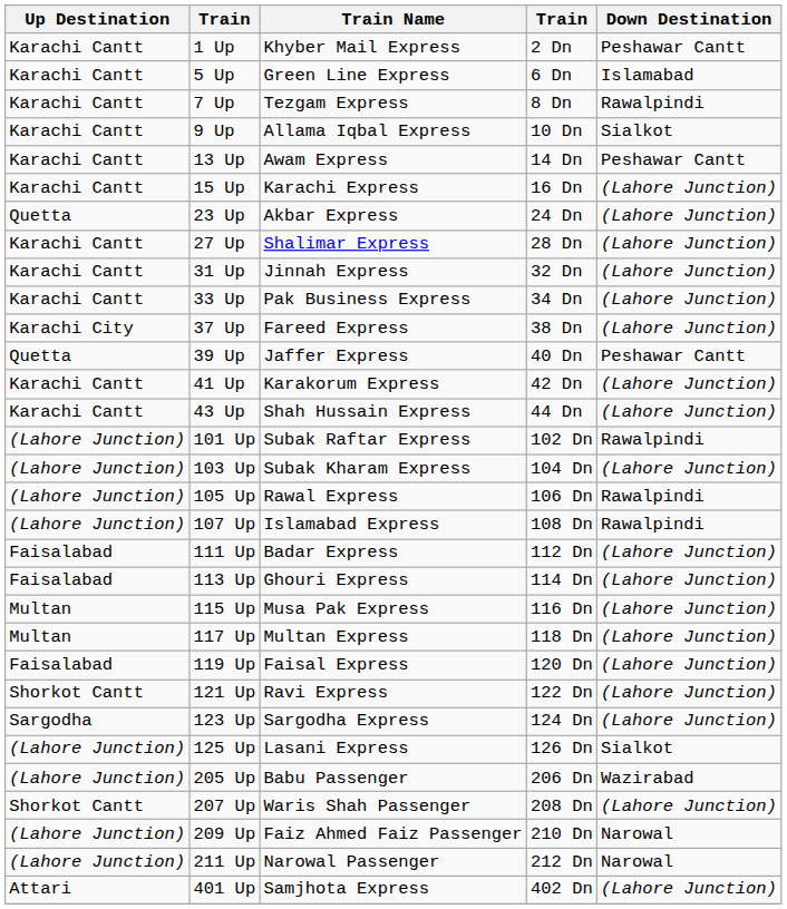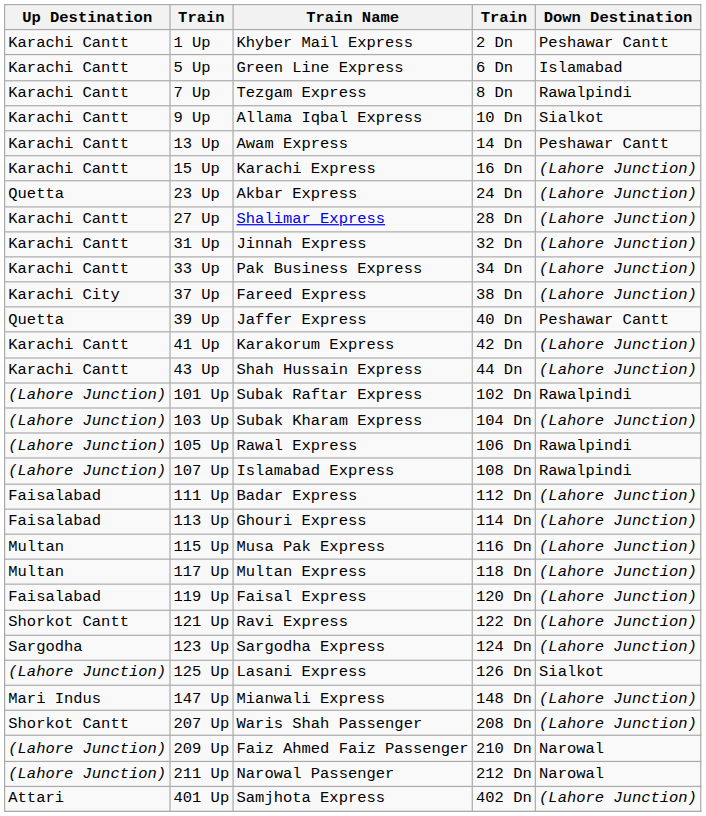+ row: Mari Indus | 147 Up | Mianwali Express | 148 Dn | (Lahore Junction)
- row: (Lahore Junction) | 205 Up | Babu Passenger | 206 Dn | Wazirabad
